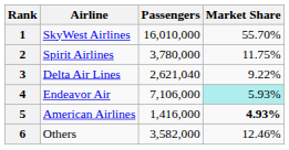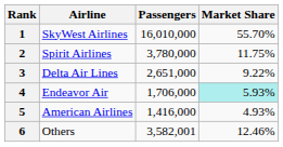3 | Passengers: 2,621,040 -> 2,651,000
4 | Passengers: 7,106,000 -> 1,706,000
5 | Market Share: bold -> normal
6 | Passengers: 3,582,000 -> 3,582,001
